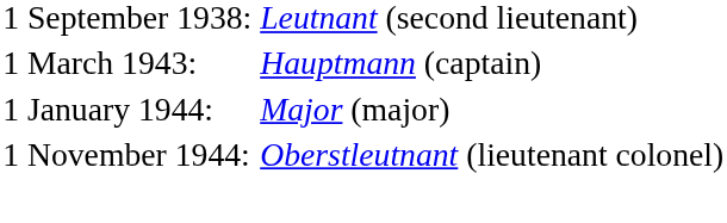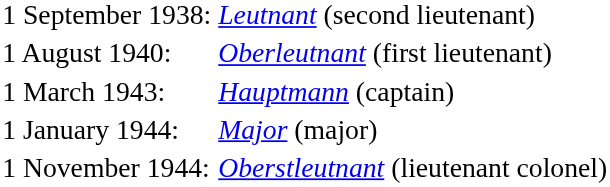+ row: 1 August 1940: | Oberleutnant (first lieutenant)
